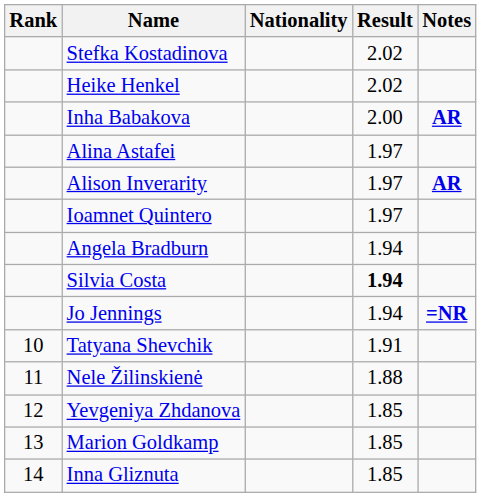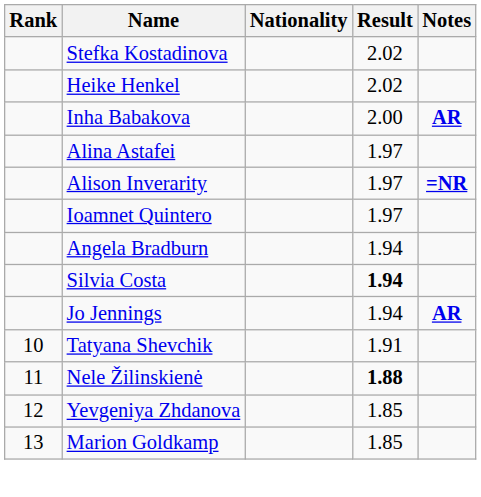Alison Inverarity | Notes: AR -> =NR
Jo Jennings | Notes: =NR -> AR
Nele Žilinskienė | Result: normal -> bold
- row: 14 | Inna Gliznuta | 1.85
